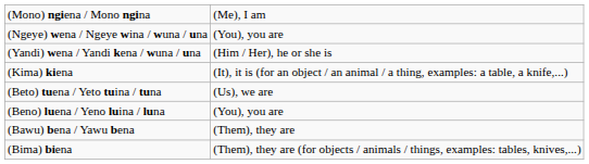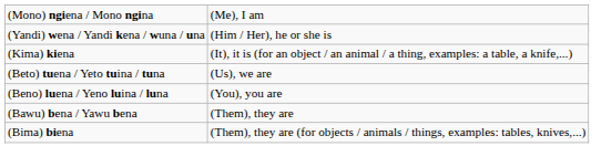- row: (Ngeye) wena / Ngeye wina / wuna / una | (You), you are
